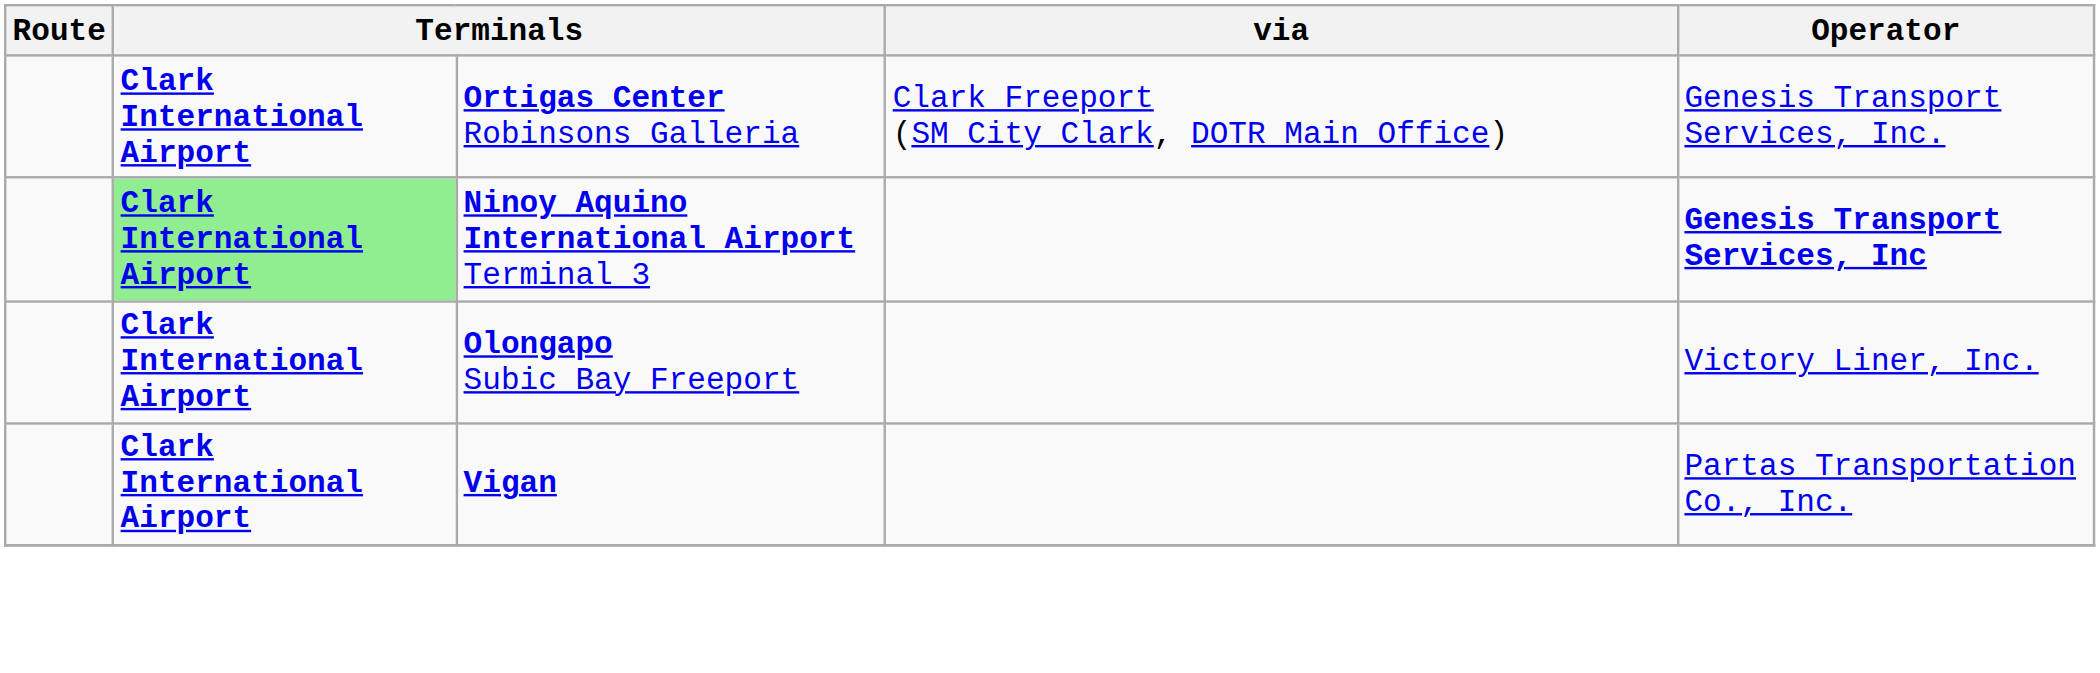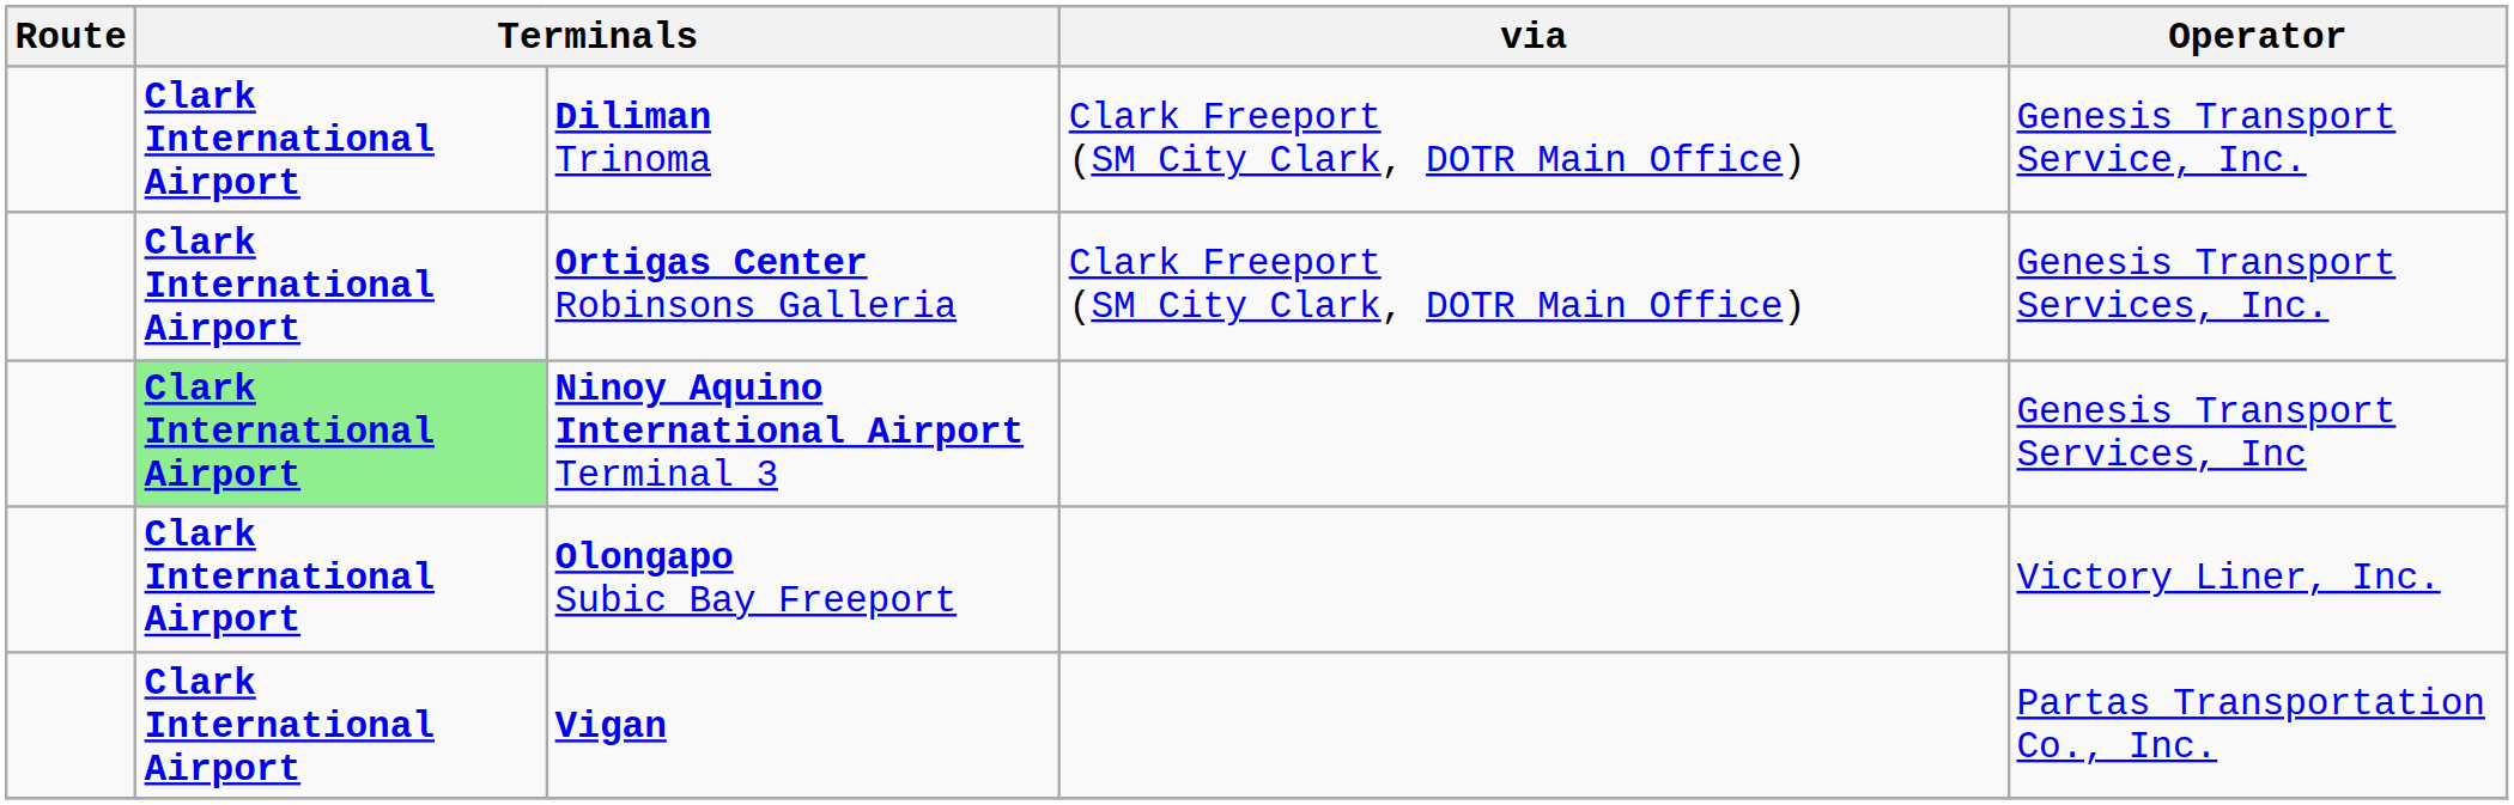+ row: Clark International Airport | Diliman Trinoma | Clark Freeport (SM City Clark, DOTR Main Office) | Genesis Transport Service, Inc.
Ninoy Aquino International Airport Terminal 3 | Operator: bold -> normal
